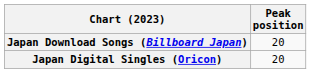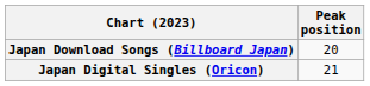Japan Digital Singles (Oricon) | Peak position: 20 -> 21
